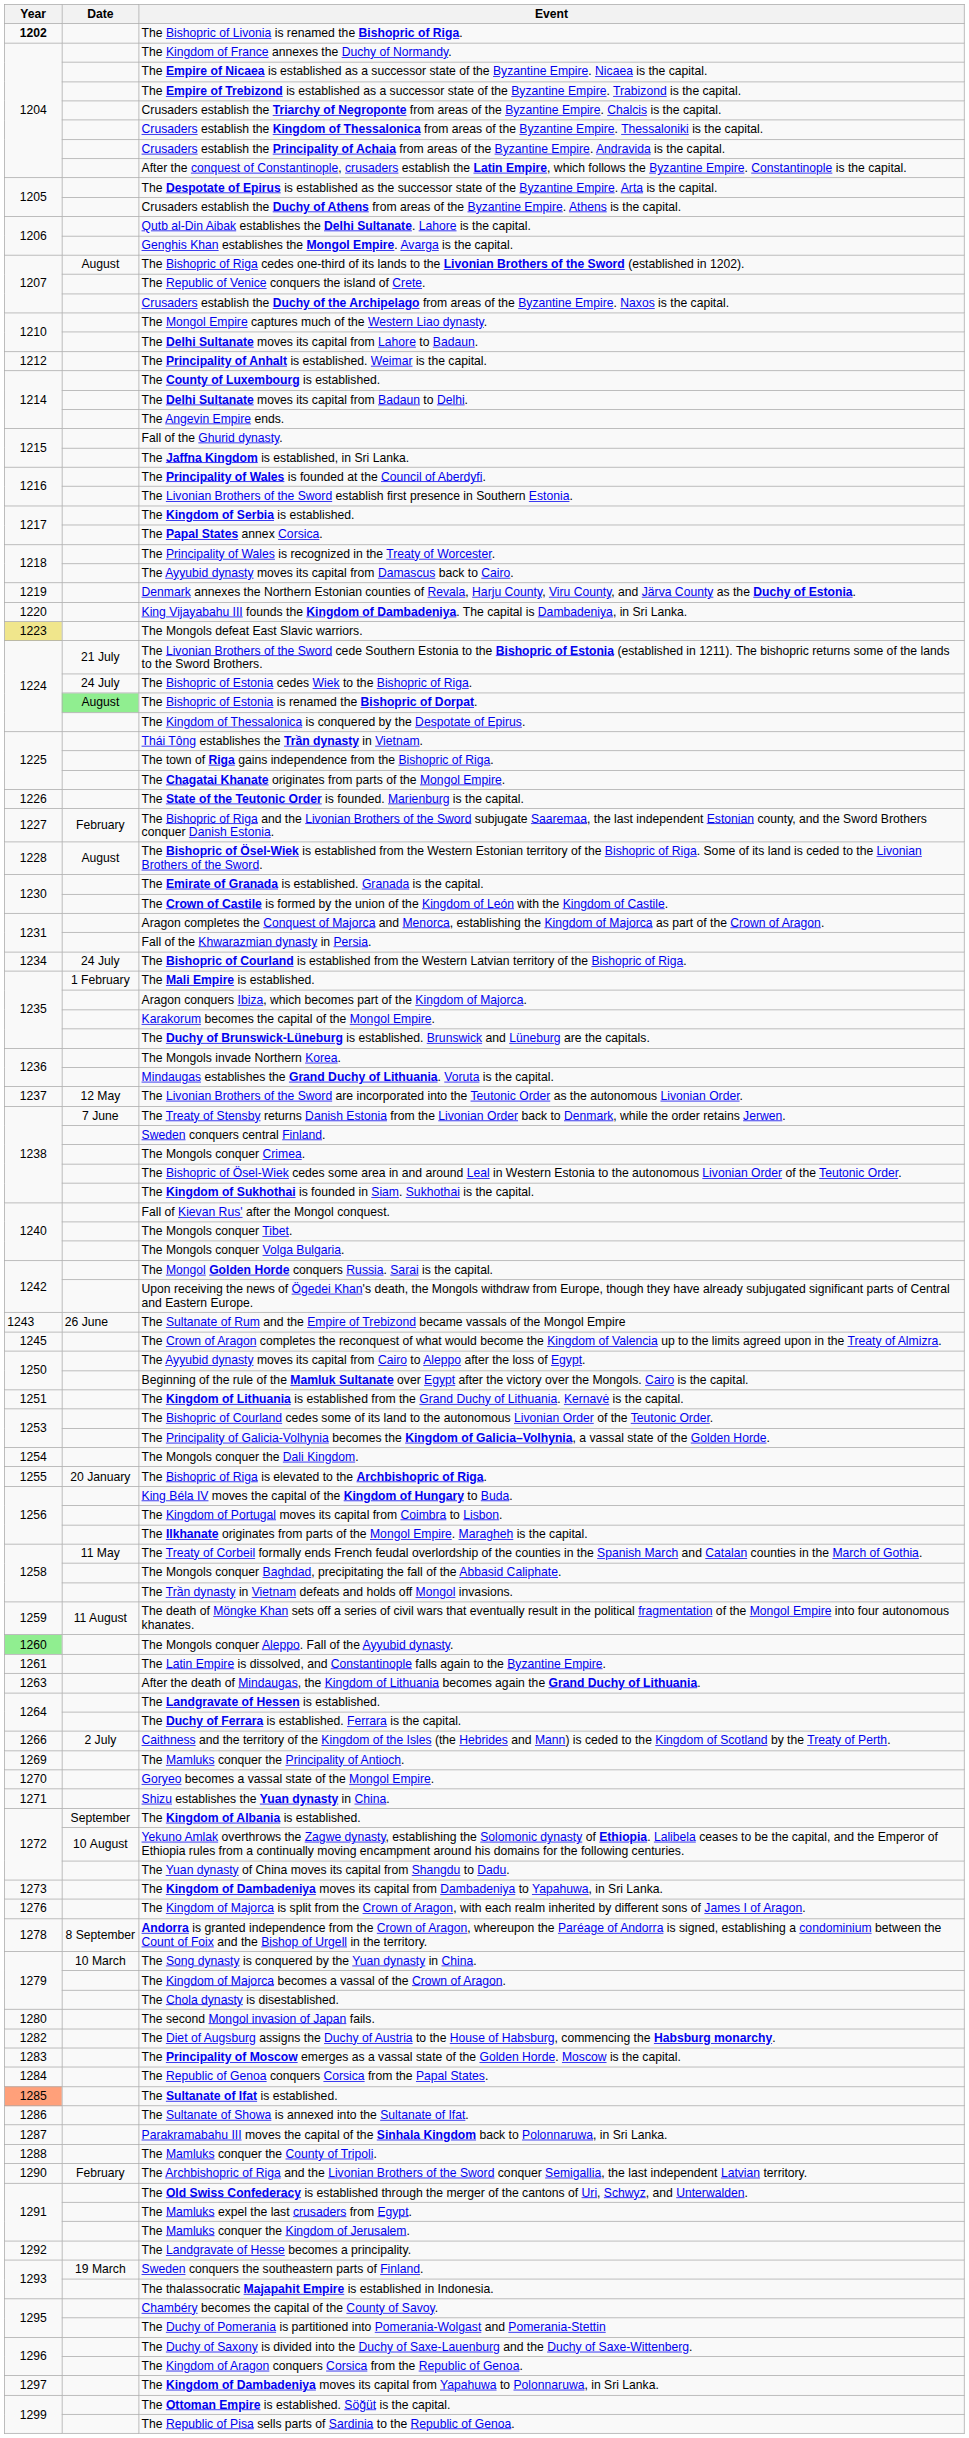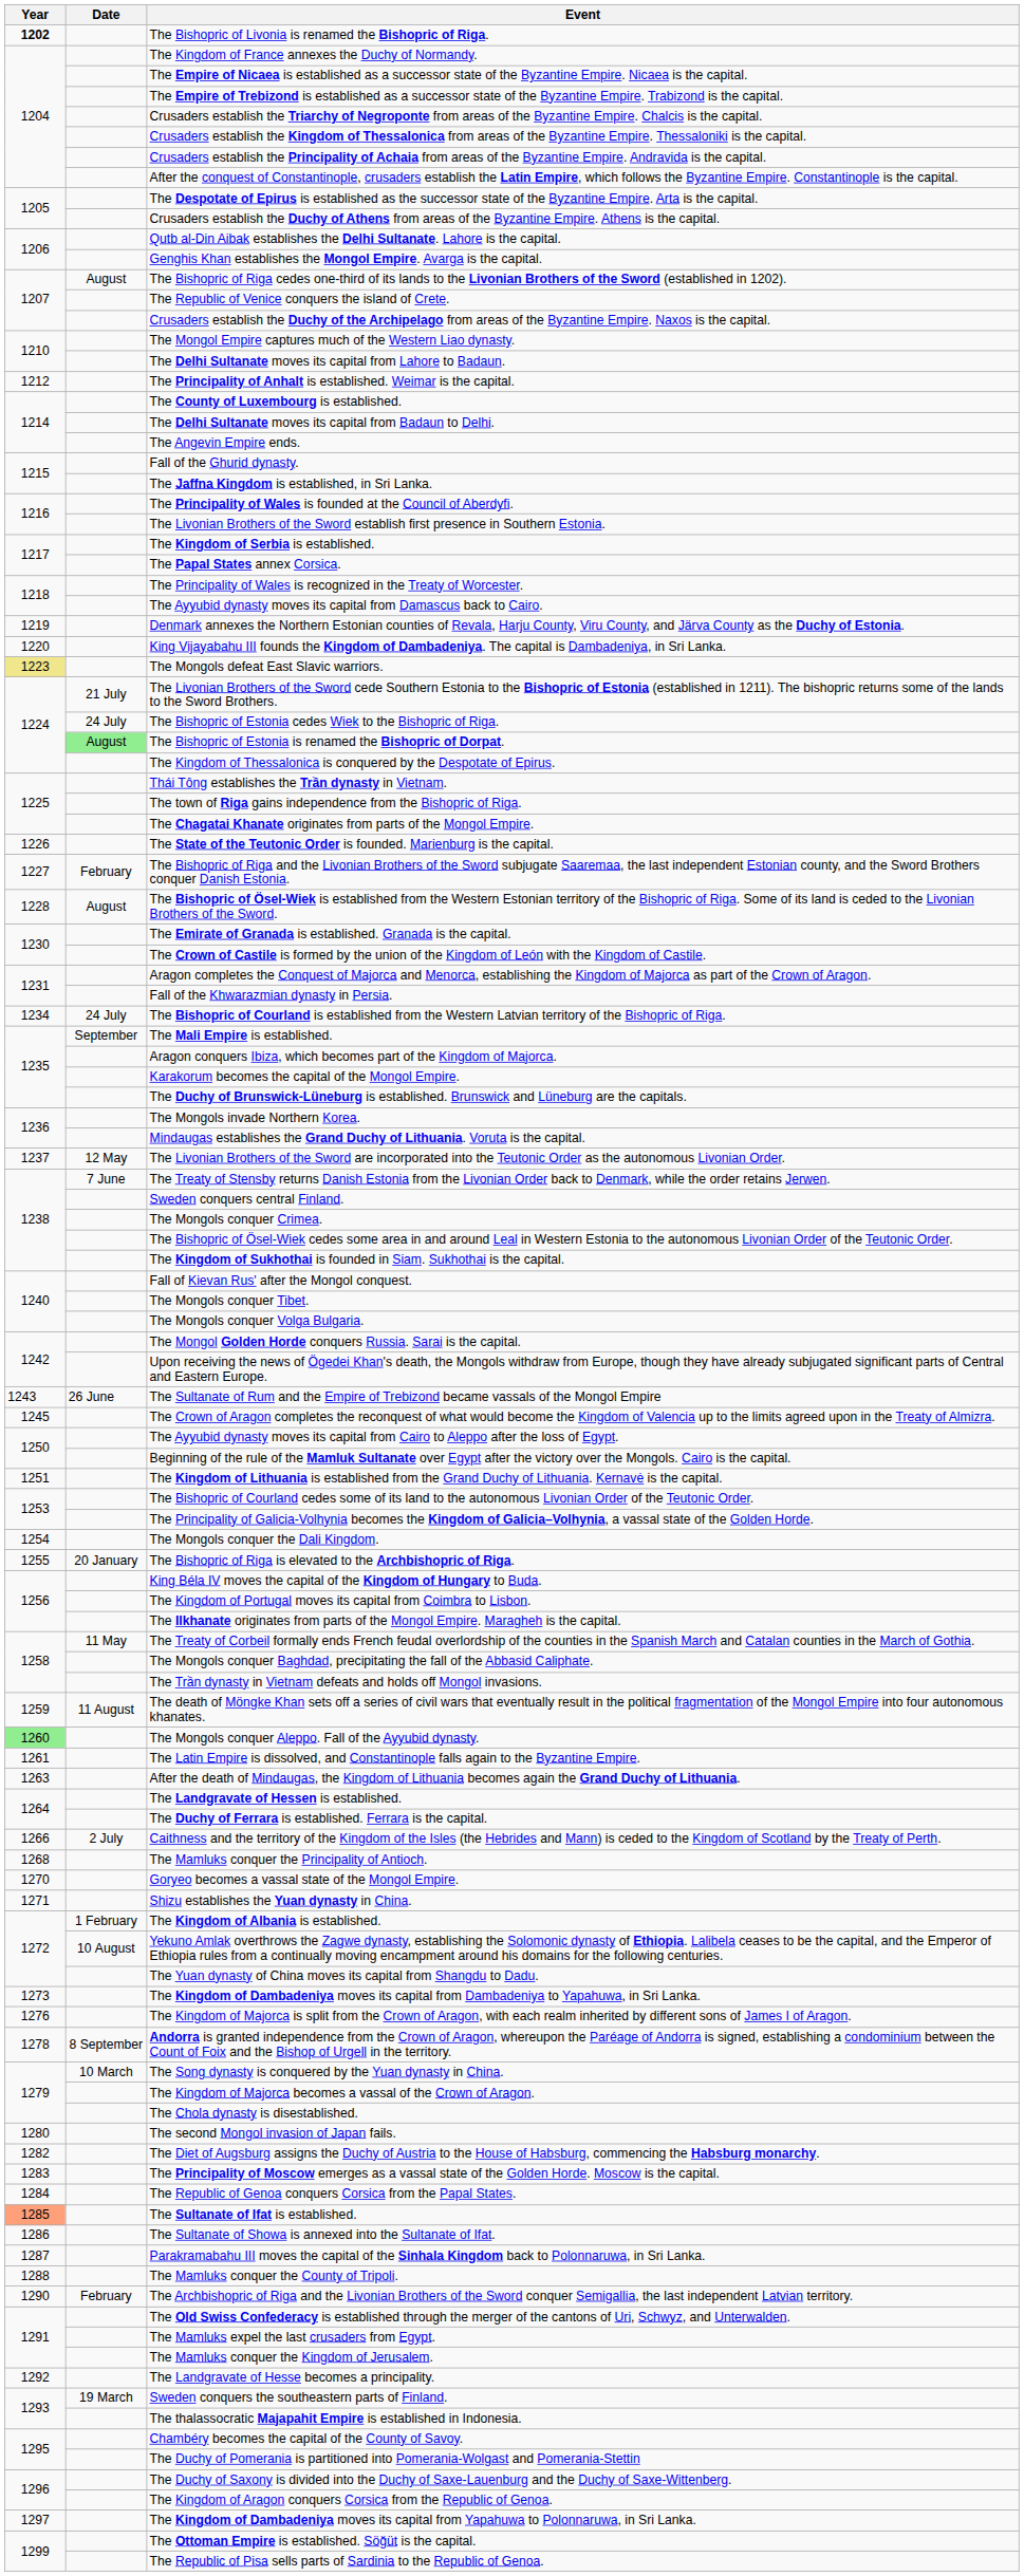The Mali Empire is established. | Date: 1 February -> September
The Mamluks conquer the Principality of Antioch. | Year: 1269 -> 1268
The Kingdom of Albania is established. | Date: September -> 1 February
